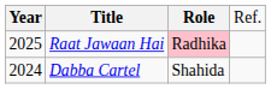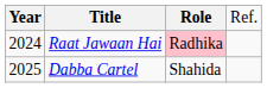Raat Jawaan Hai | column 1: 2025 -> 2024
Dabba Cartel | column 1: 2024 -> 2025
